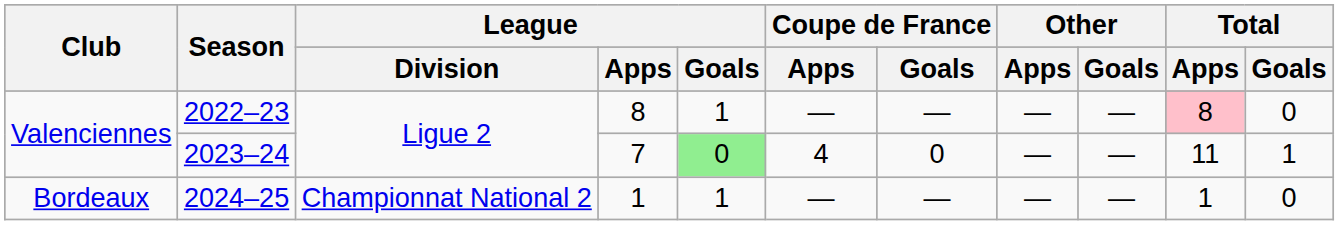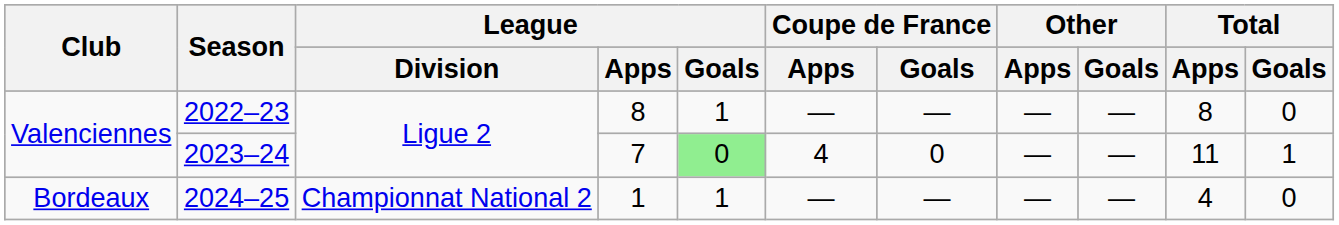2022–23 | Total / Apps: pink background -> no background
2024–25 | Total / Apps: 1 -> 4
